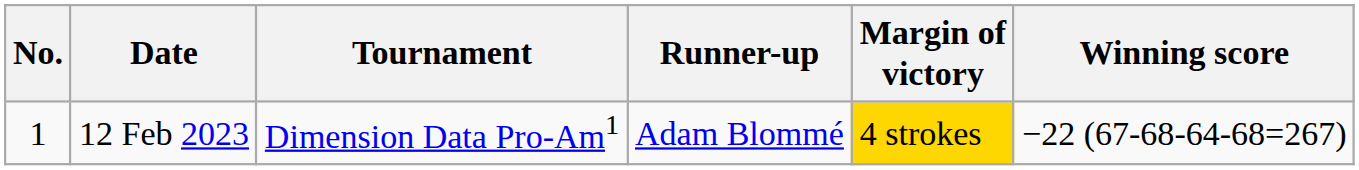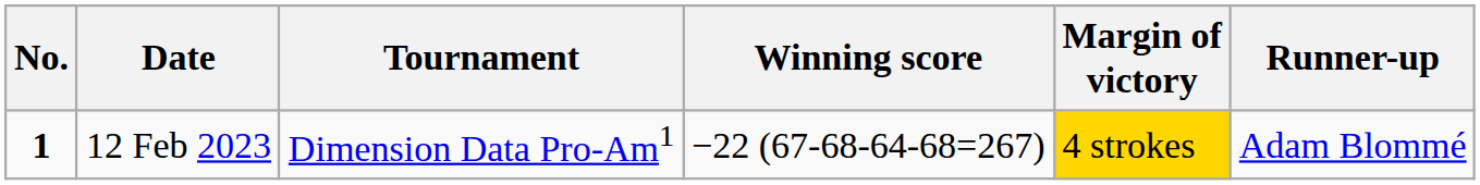columns swapped: Winning score <-> Runner-up
12 Feb 2023 | No.: normal -> bold
